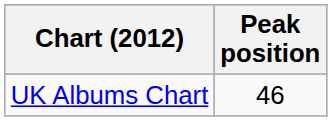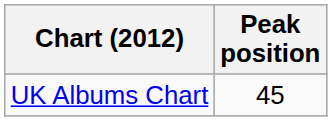UK Albums Chart | Peak position: 46 -> 45
